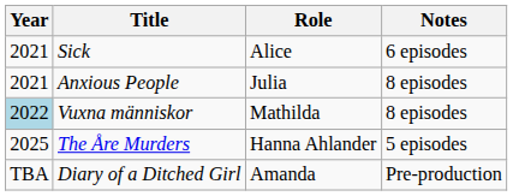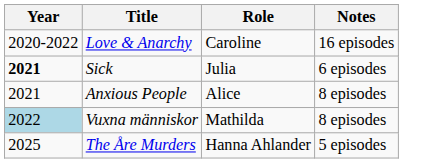+ row: 2020-2022 | Love & Anarchy | Caroline | 16 episodes
Sick | Year: normal -> bold
Sick | Role: Alice -> Julia
Anxious People | Role: Julia -> Alice
- row: TBA | Diary of a Ditched Girl | Amanda | Pre-production
